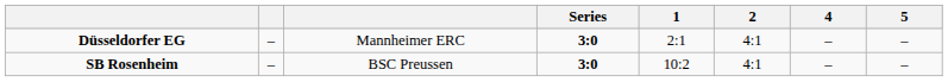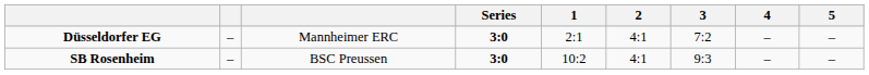+ column: 3 | 7:2 | 9:3
